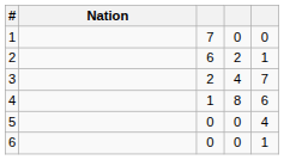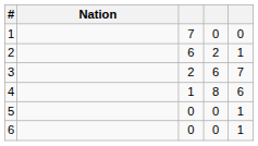3 | column 4: 4 -> 6
5 | column 5: 4 -> 1
